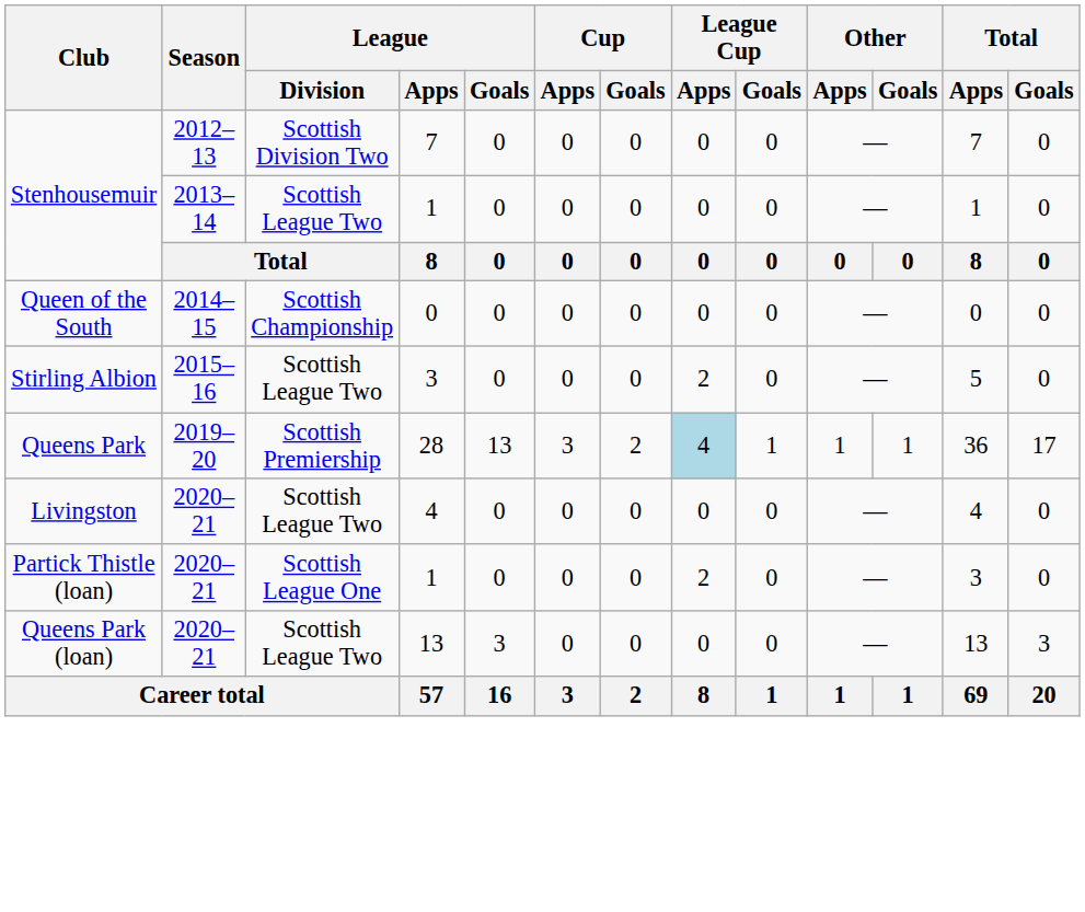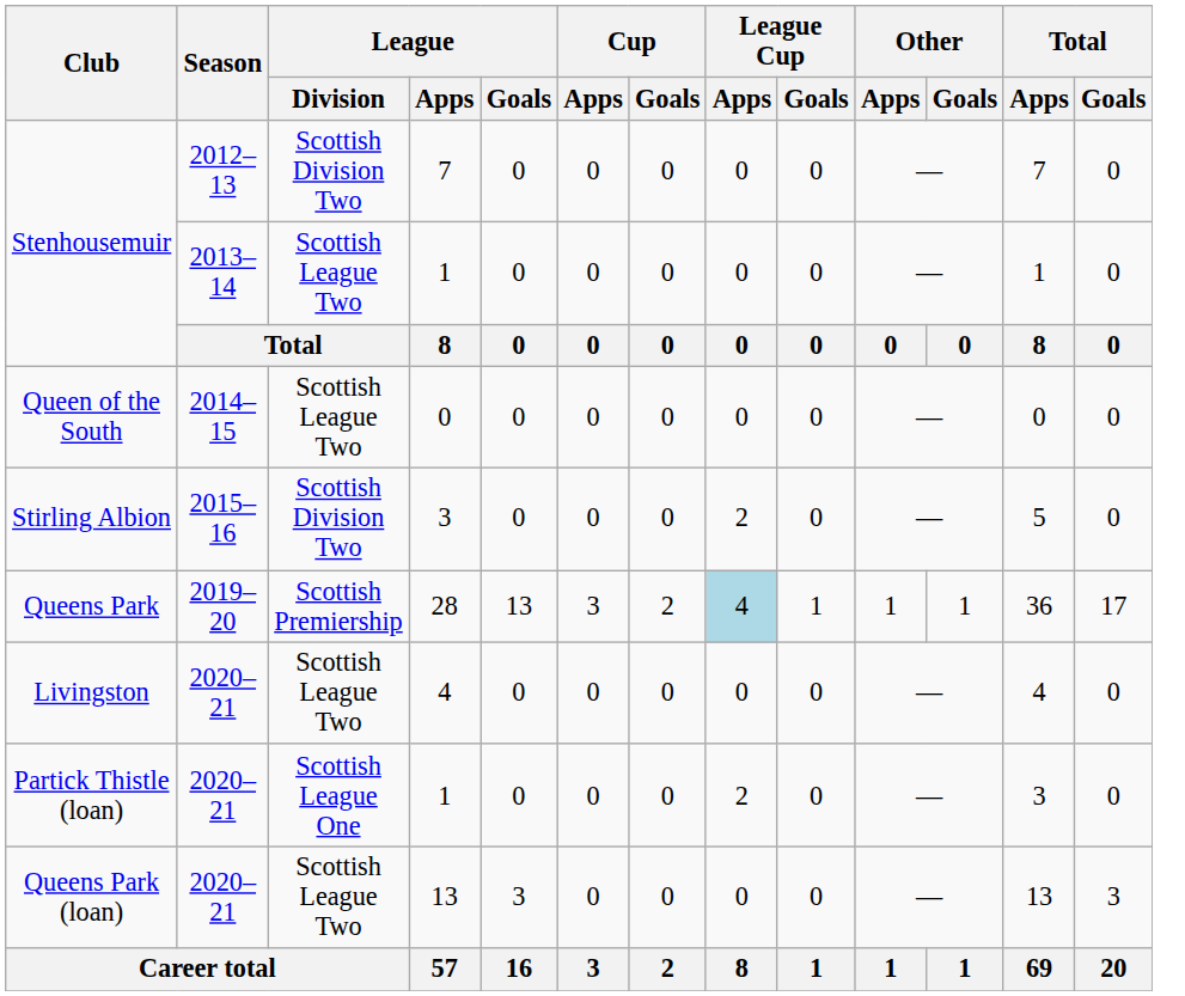Queen of the South | League / Division: Scottish Championship -> Scottish League Two
Stirling Albion | League / Division: Scottish League Two -> Scottish Division Two
